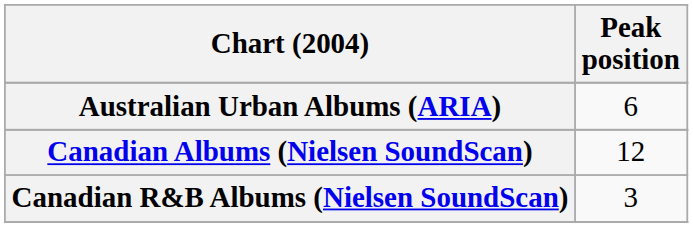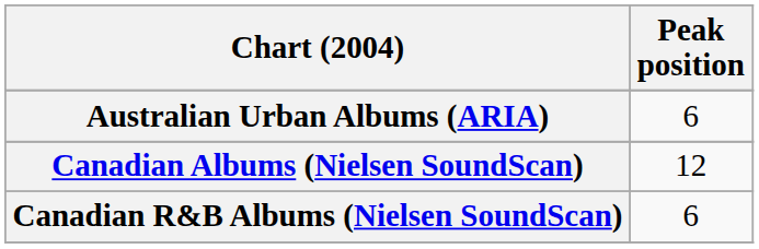Canadian R&B Albums (Nielsen SoundScan) | Peak position: 3 -> 6
